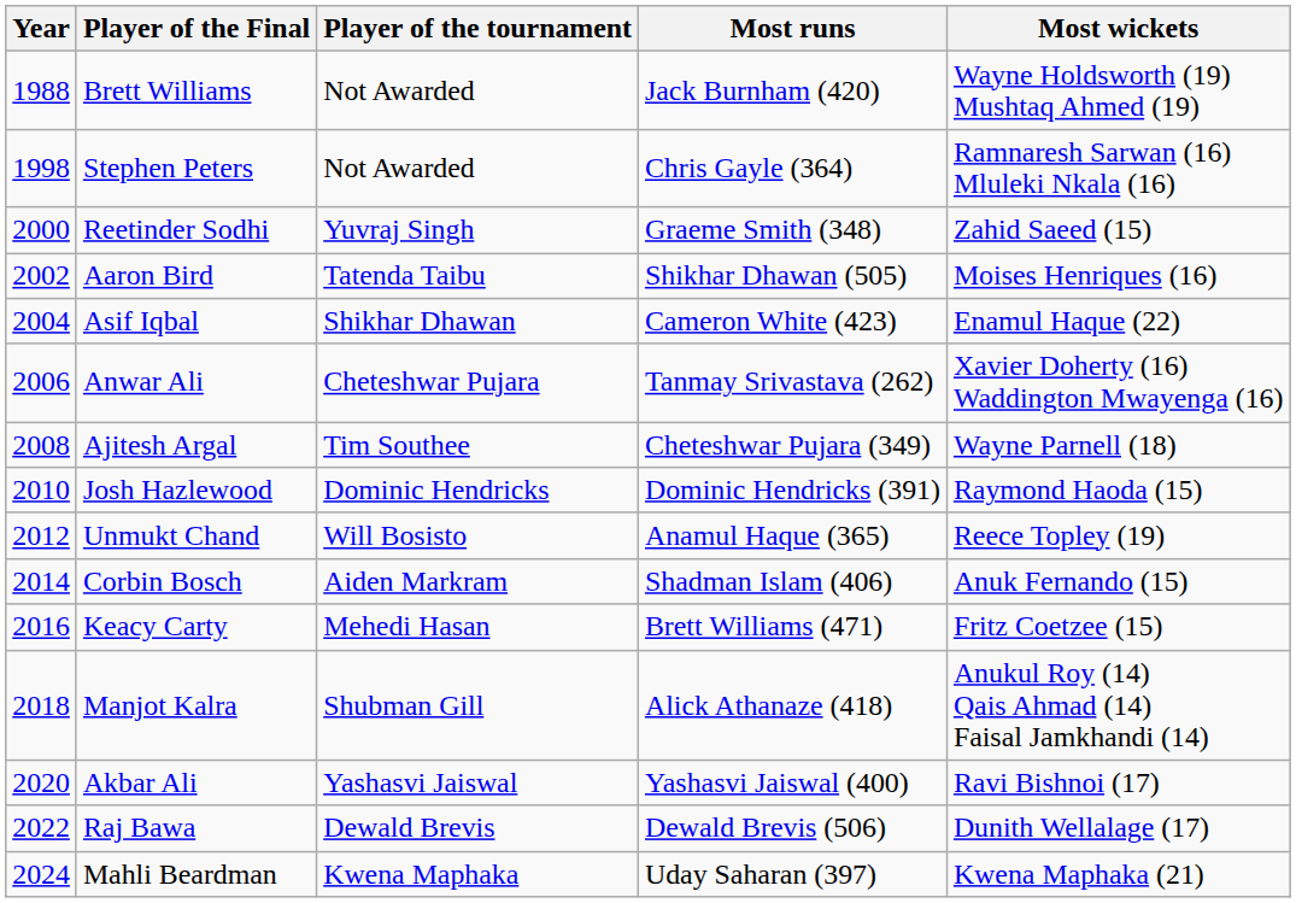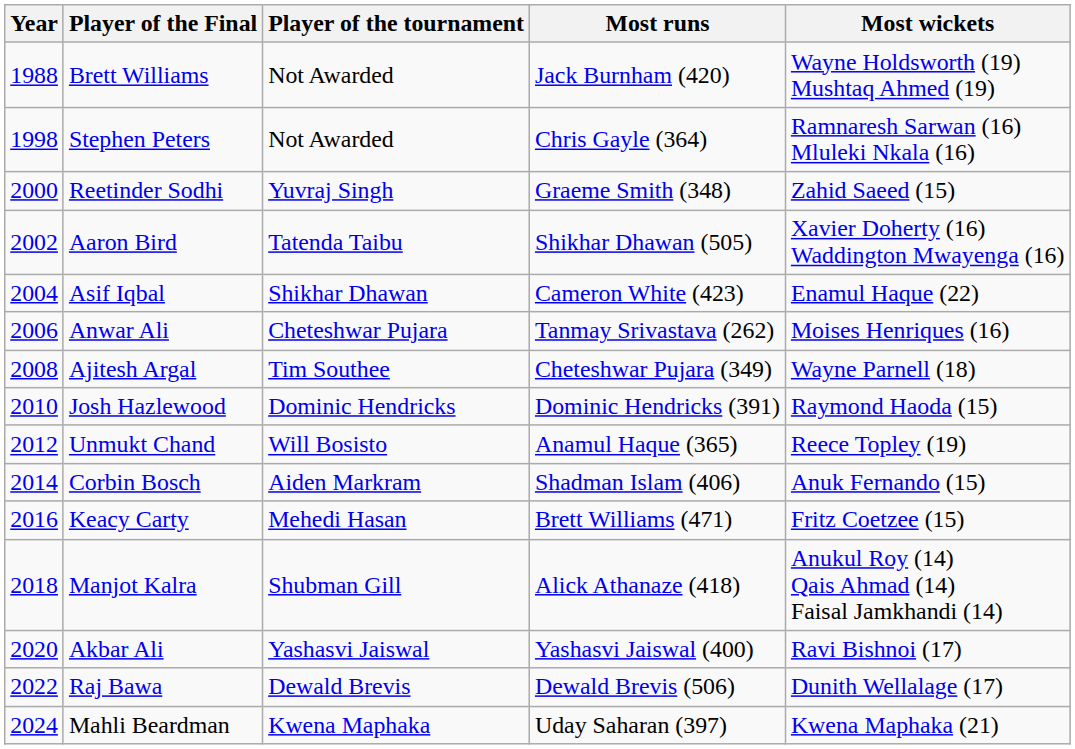Aaron Bird | Most wickets: Moises Henriques (16) -> Xavier Doherty (16) Waddington Mwayenga (16)
Anwar Ali | Most wickets: Xavier Doherty (16) Waddington Mwayenga (16) -> Moises Henriques (16)
